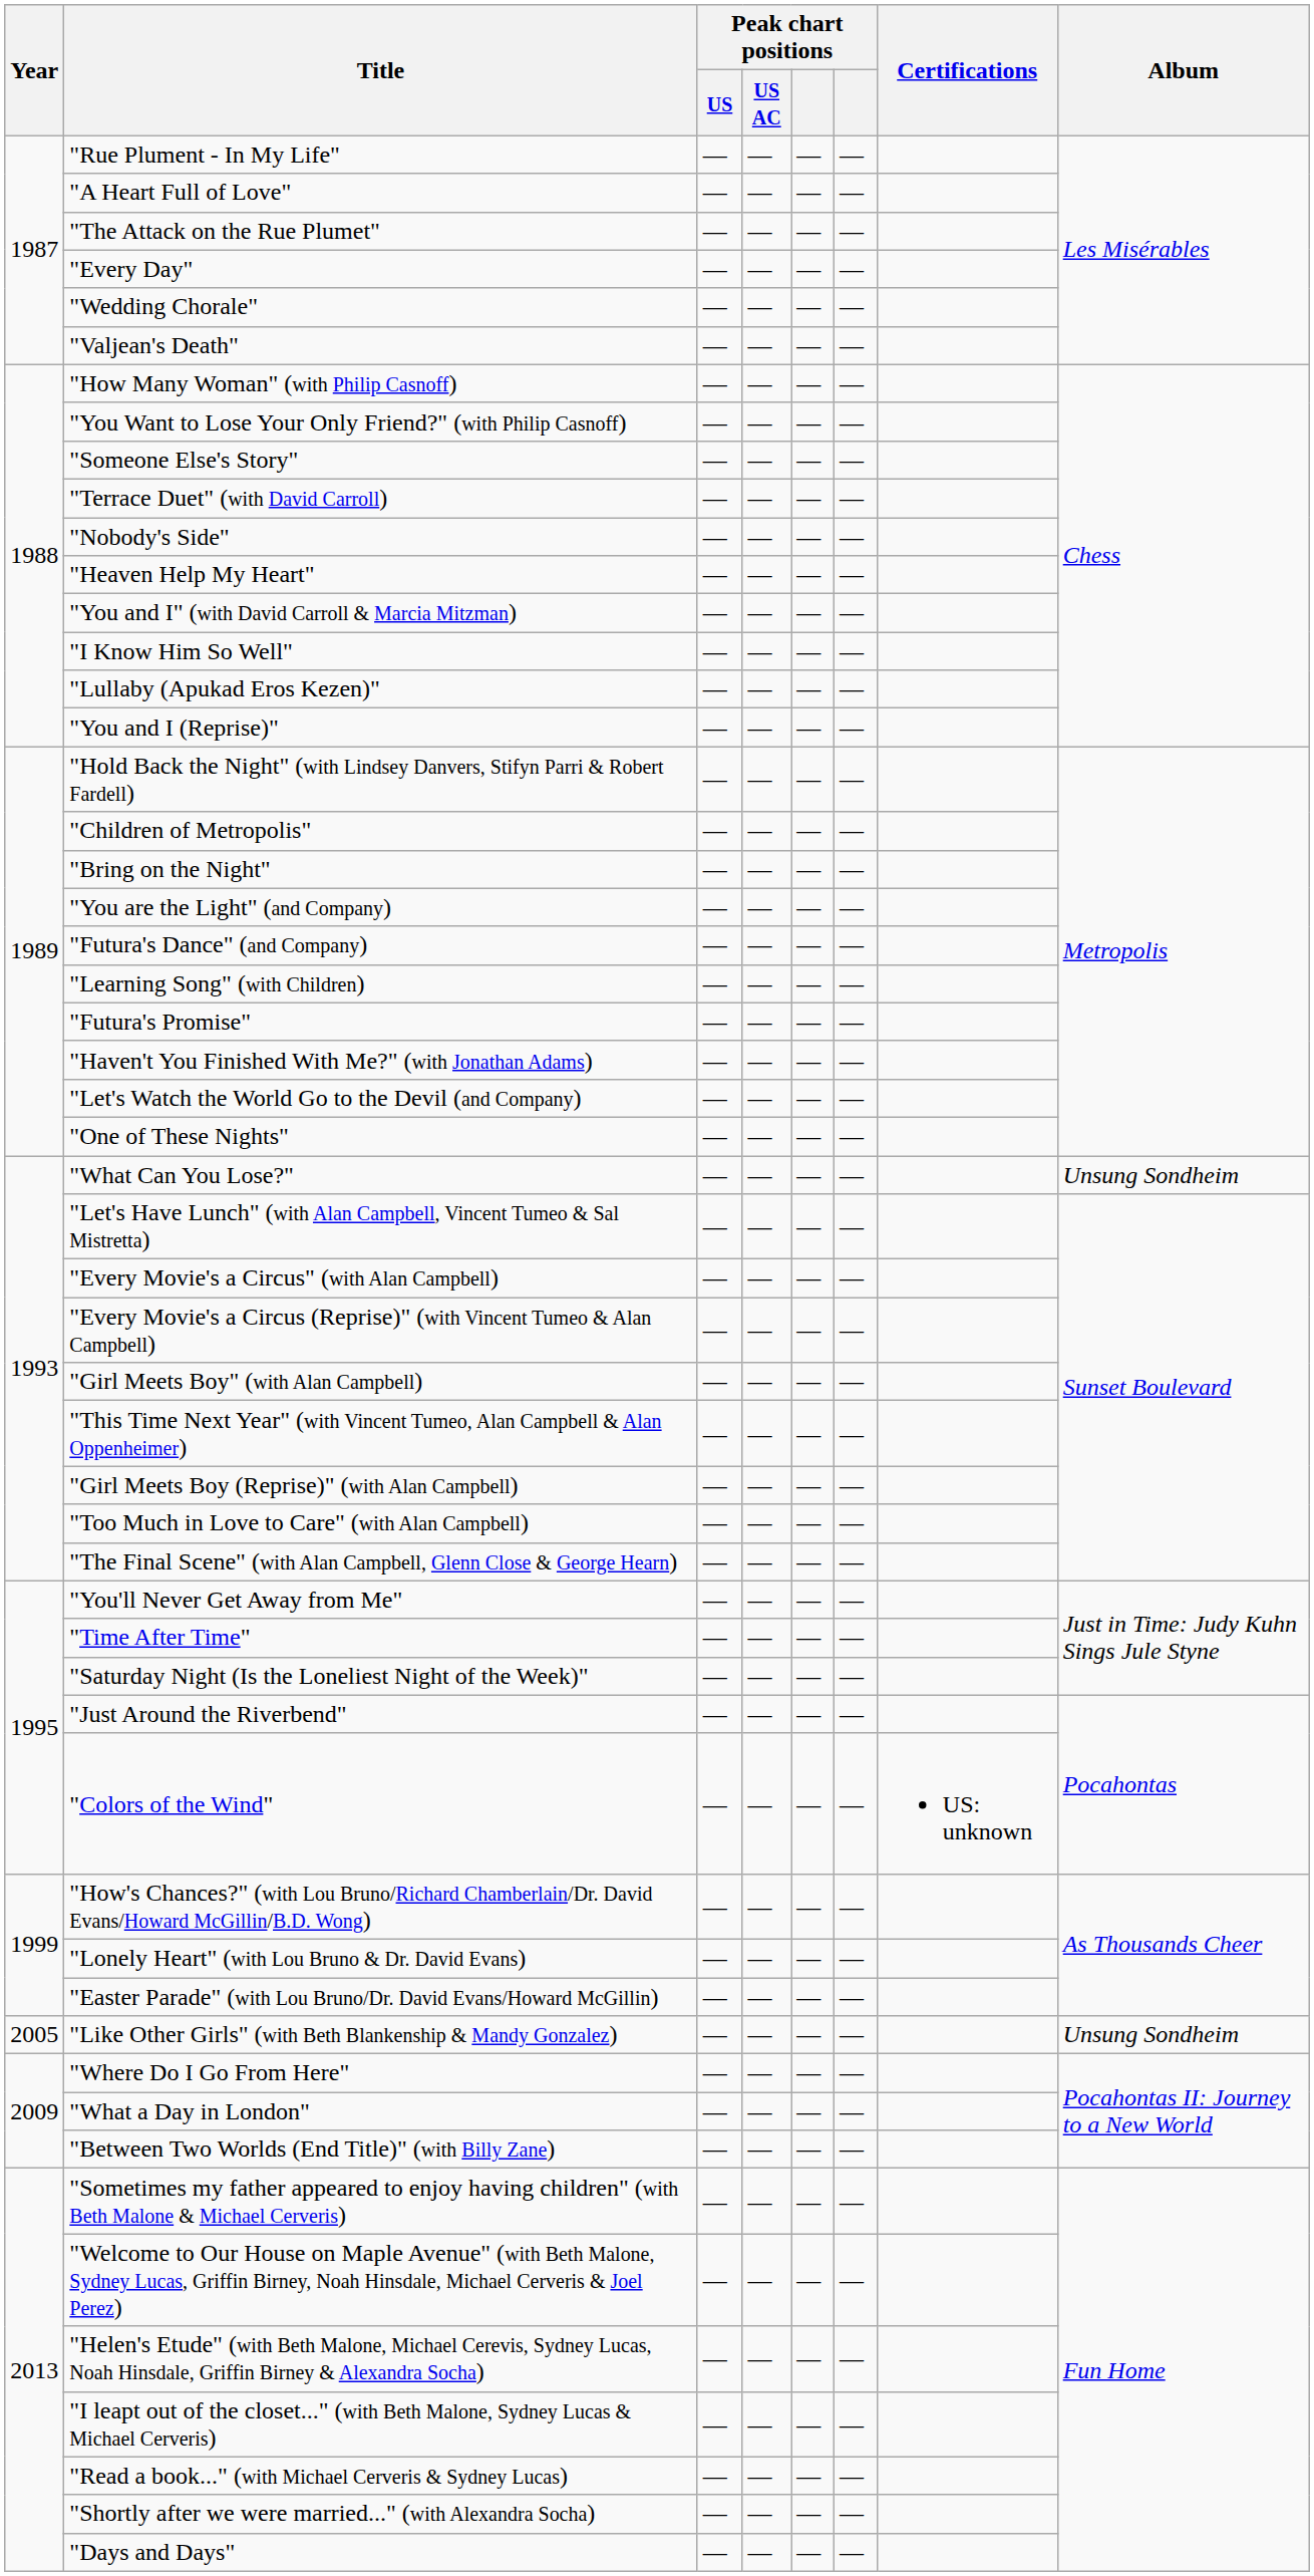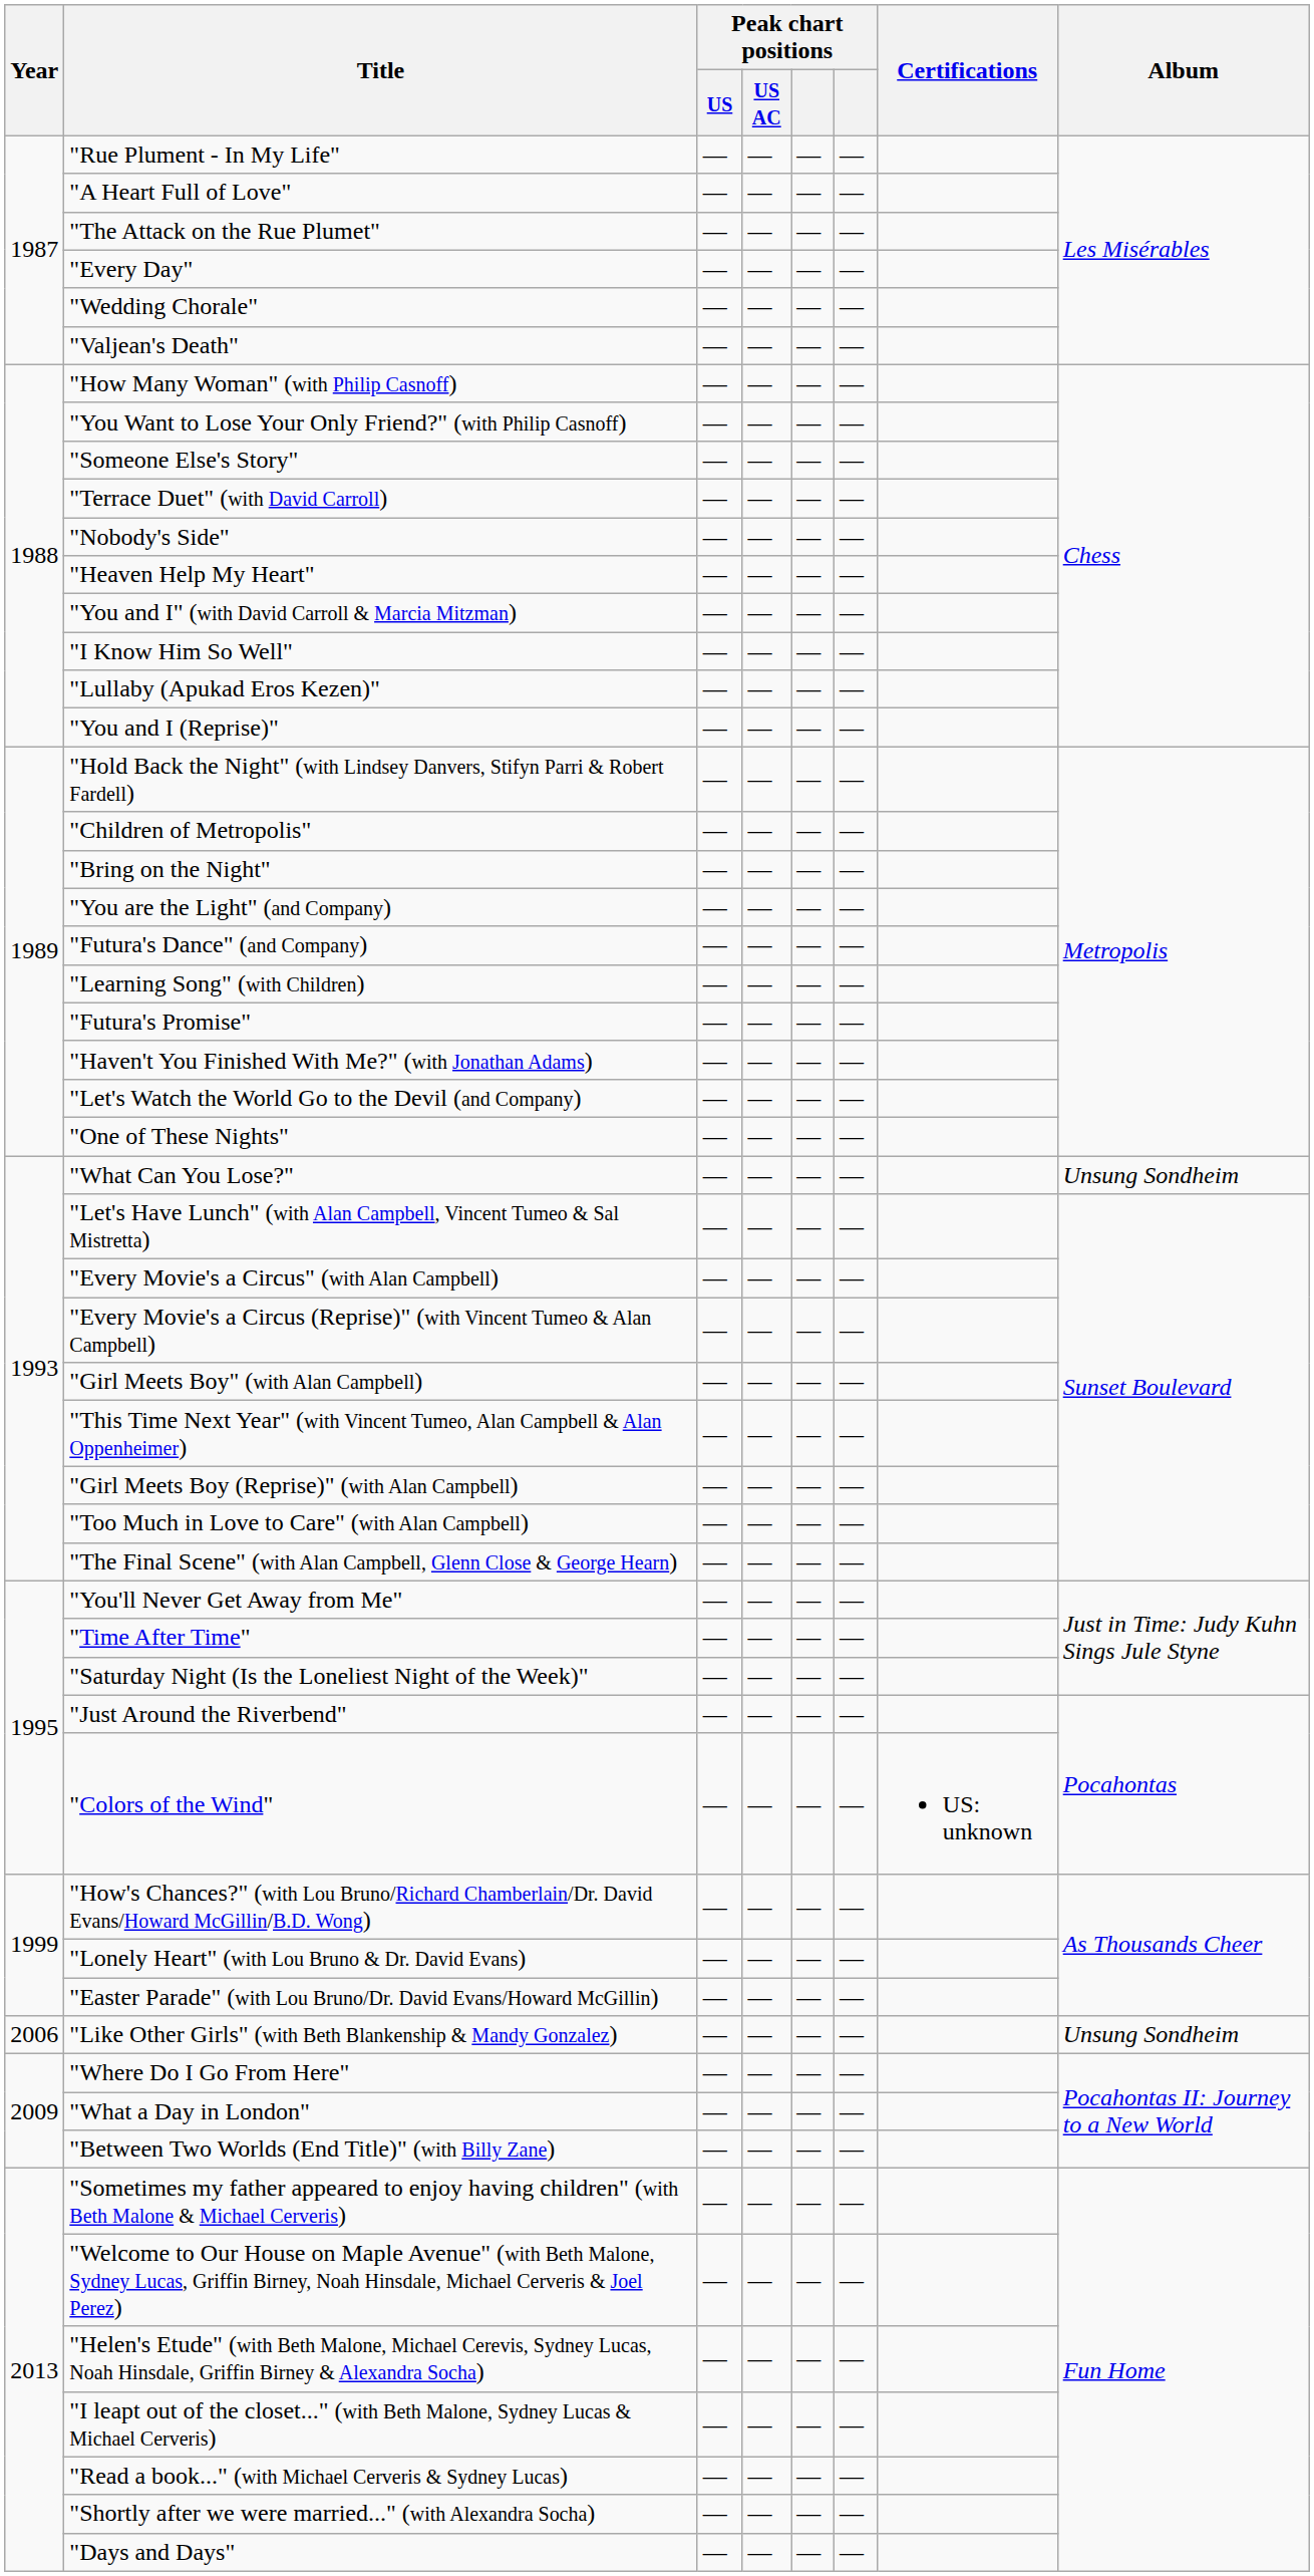"Like Other Girls" (with Beth Blankenship & Mandy Gonzalez) | Year: 2005 -> 2006
